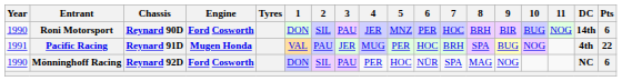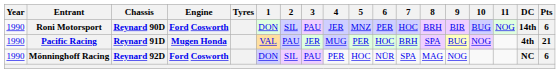Pacific Racing | Year: 1991 -> 1990
Pacific Racing | Pts: 22 -> 21
